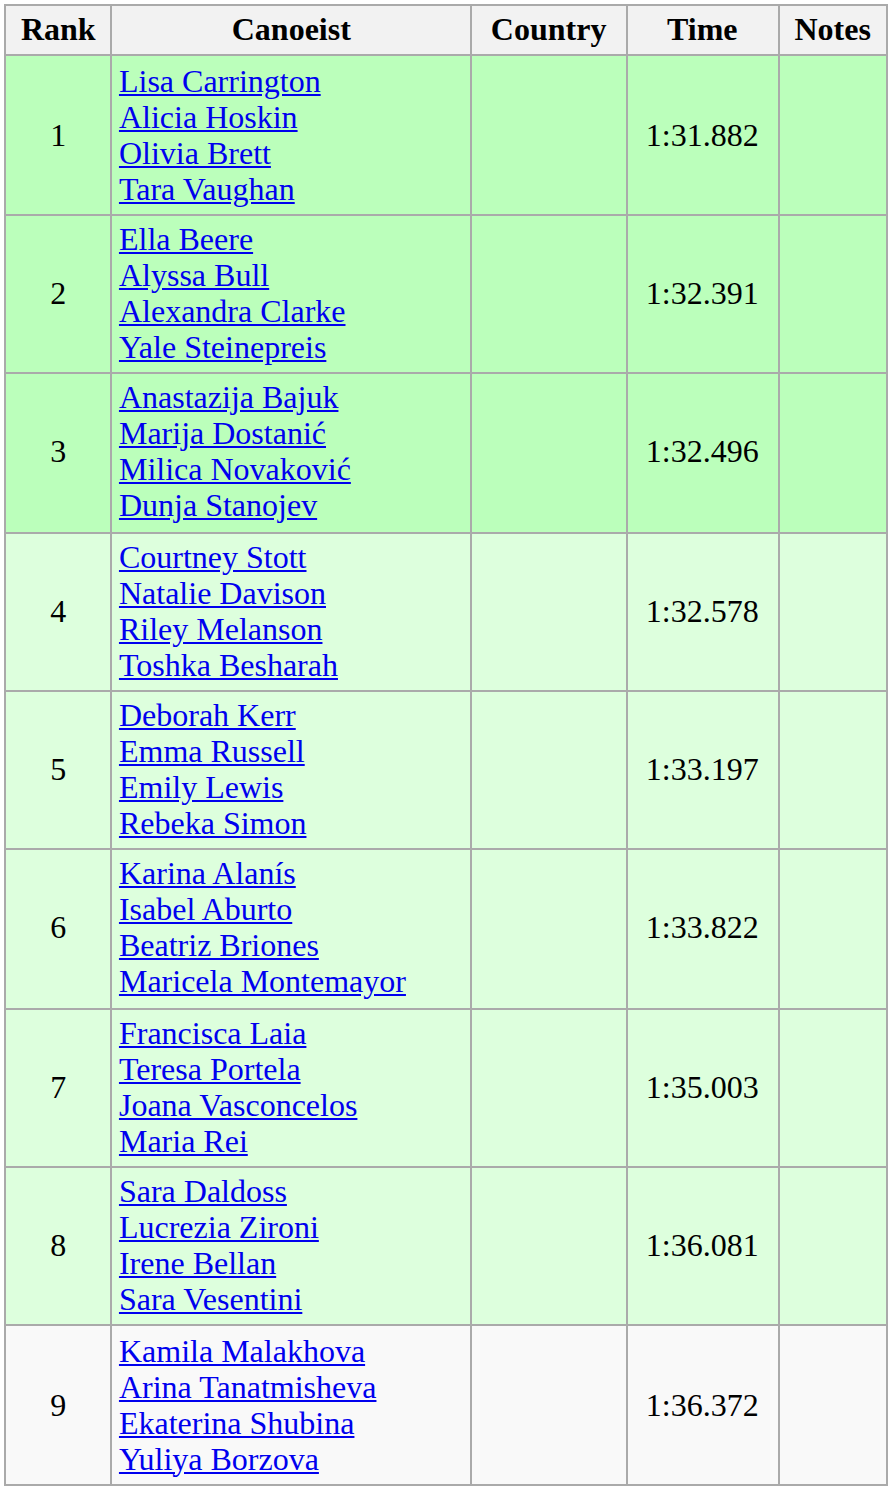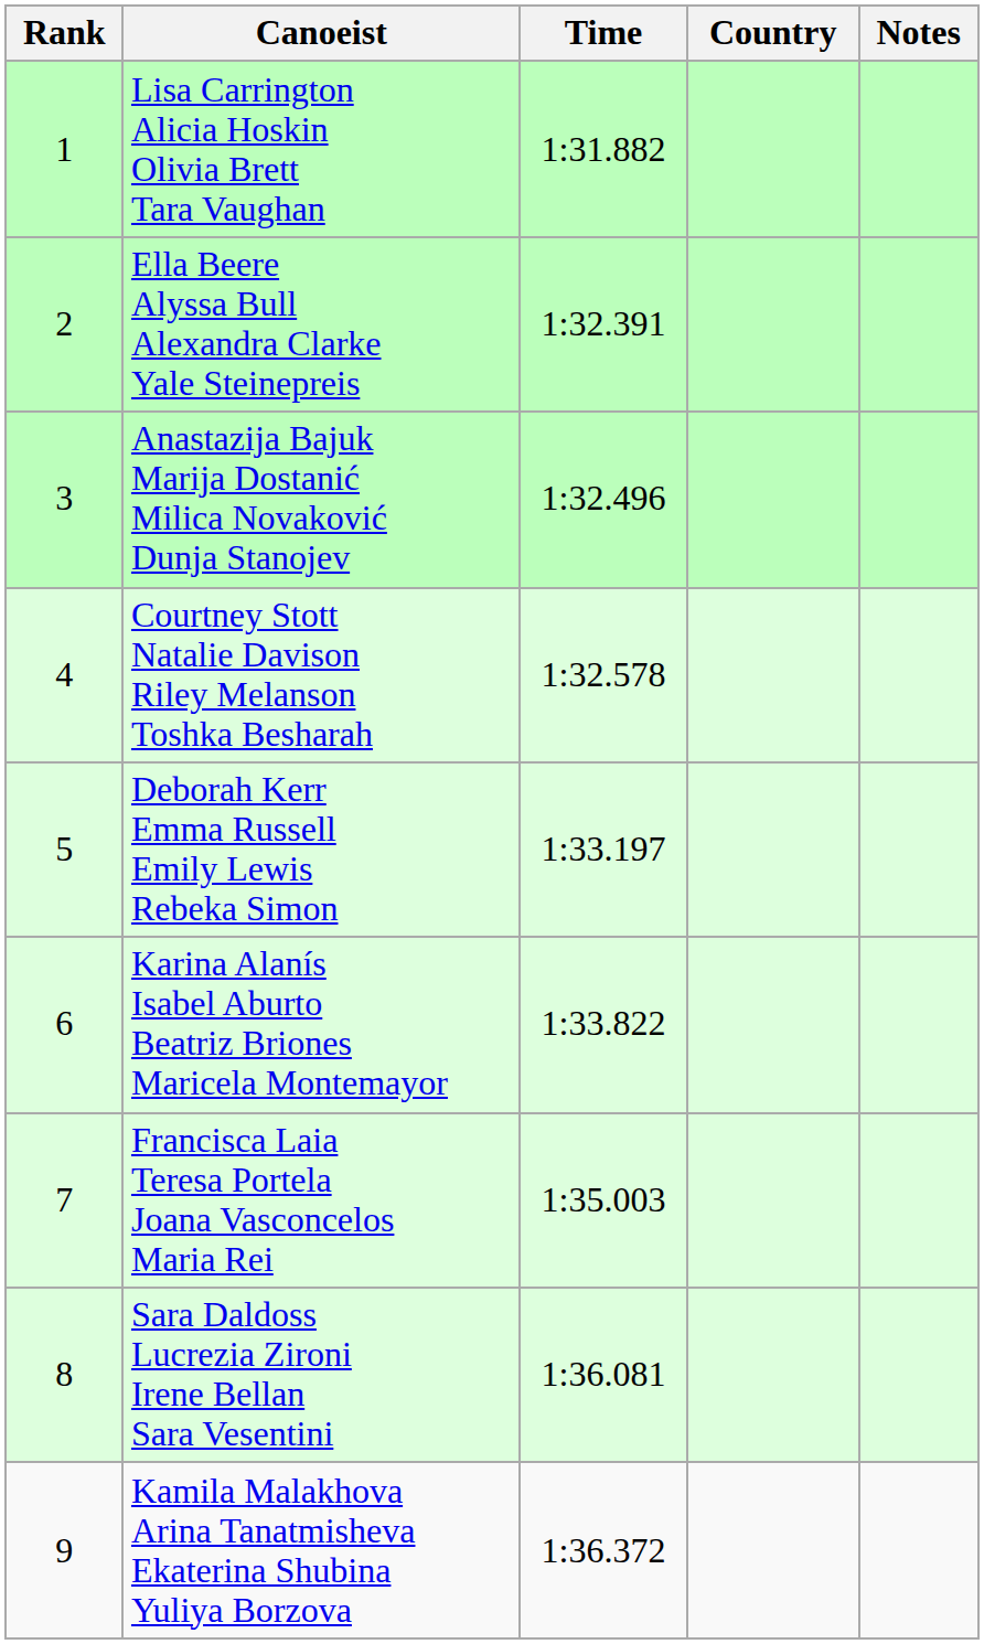columns swapped: Country <-> Time
